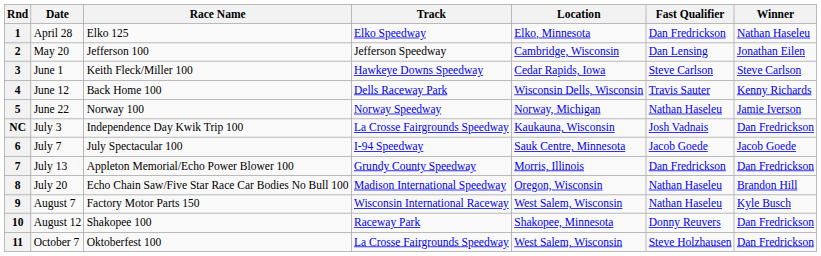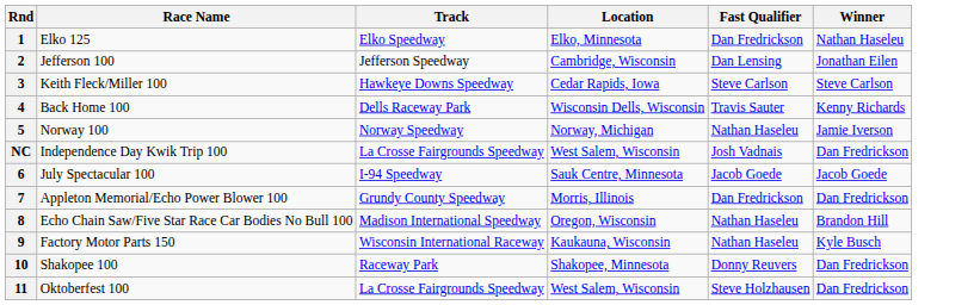- column: Date | April 28 | May 20 | June 1 | June 12 | June 22 | July 3 | July 7 | July 13 | July 20 | August 7 | August 12 | October 7
NC | Location: Kaukauna, Wisconsin -> West Salem, Wisconsin
9 | Location: West Salem, Wisconsin -> Kaukauna, Wisconsin
